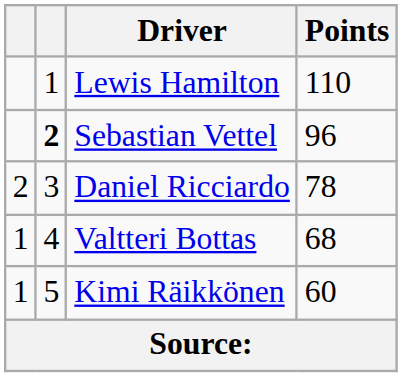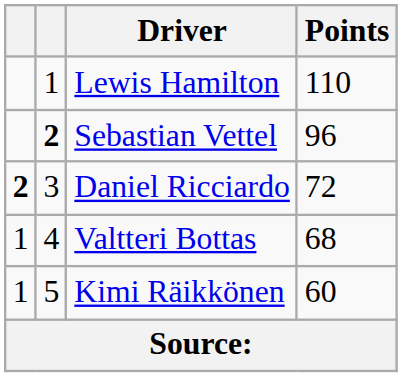Daniel Ricciardo | column 1: normal -> bold
Daniel Ricciardo | Points: 78 -> 72
